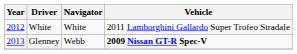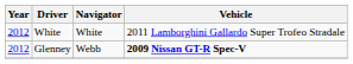Glenney | Year: 2013 -> 2012
